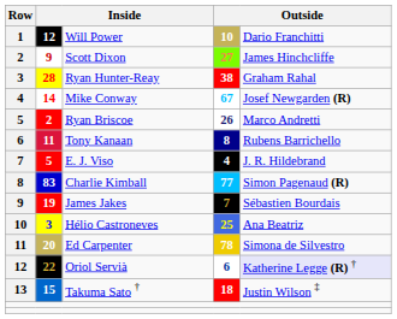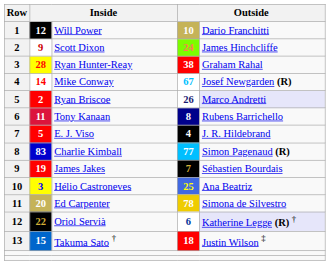Scott Dixon | column 4: 27 -> 24
Ryan Briscoe | column 5: no background -> lavender background
